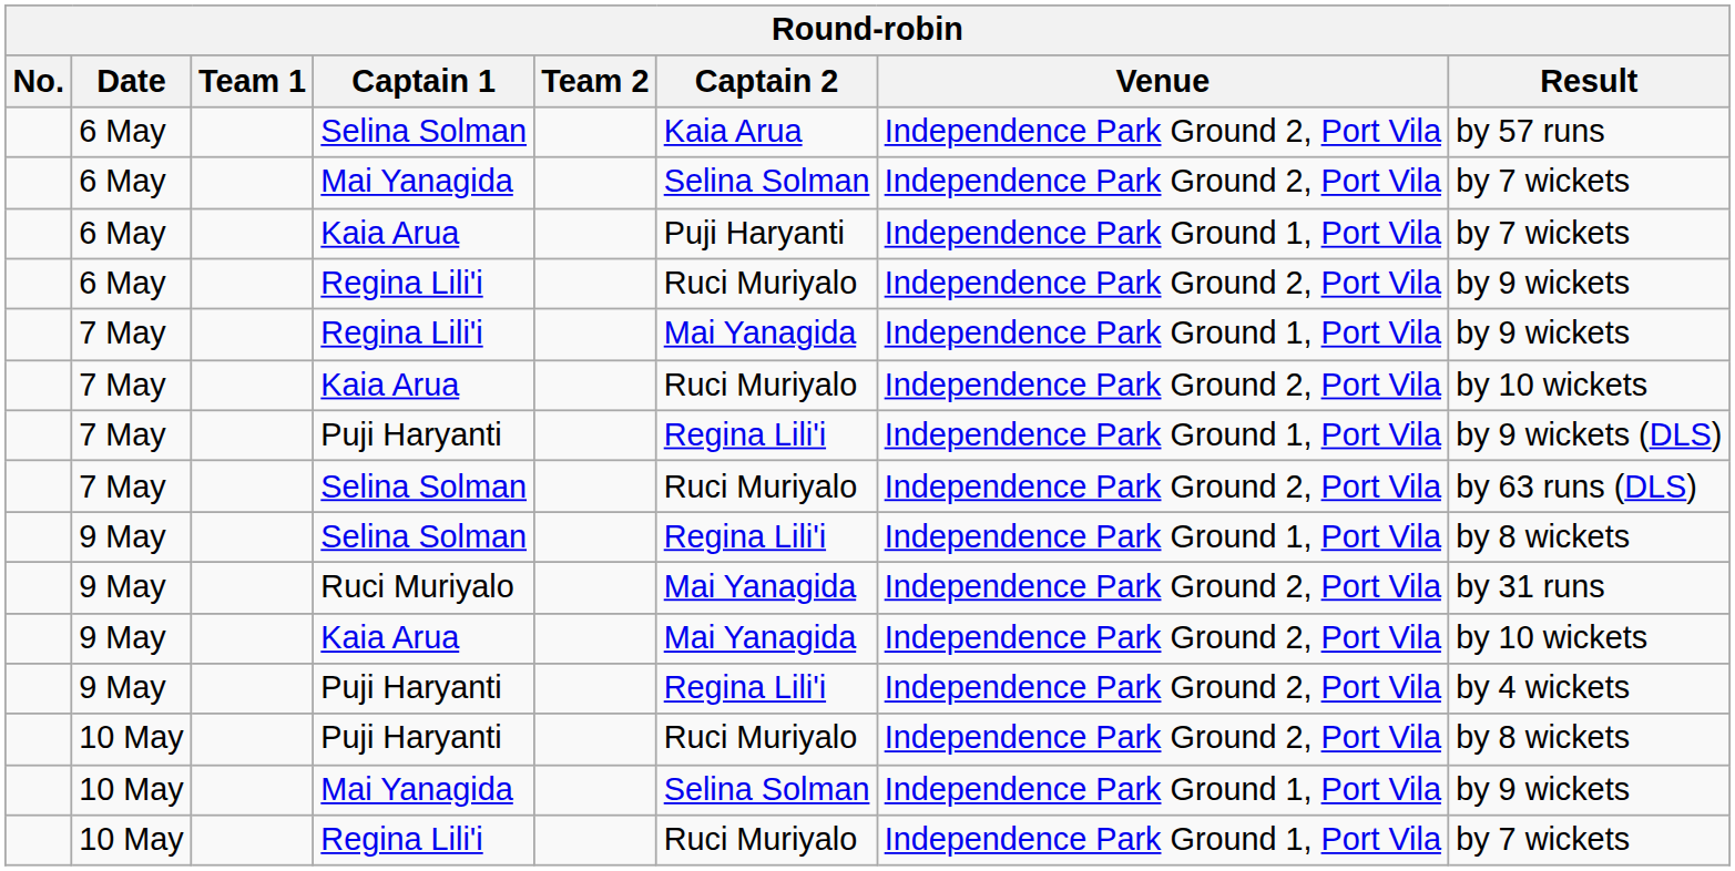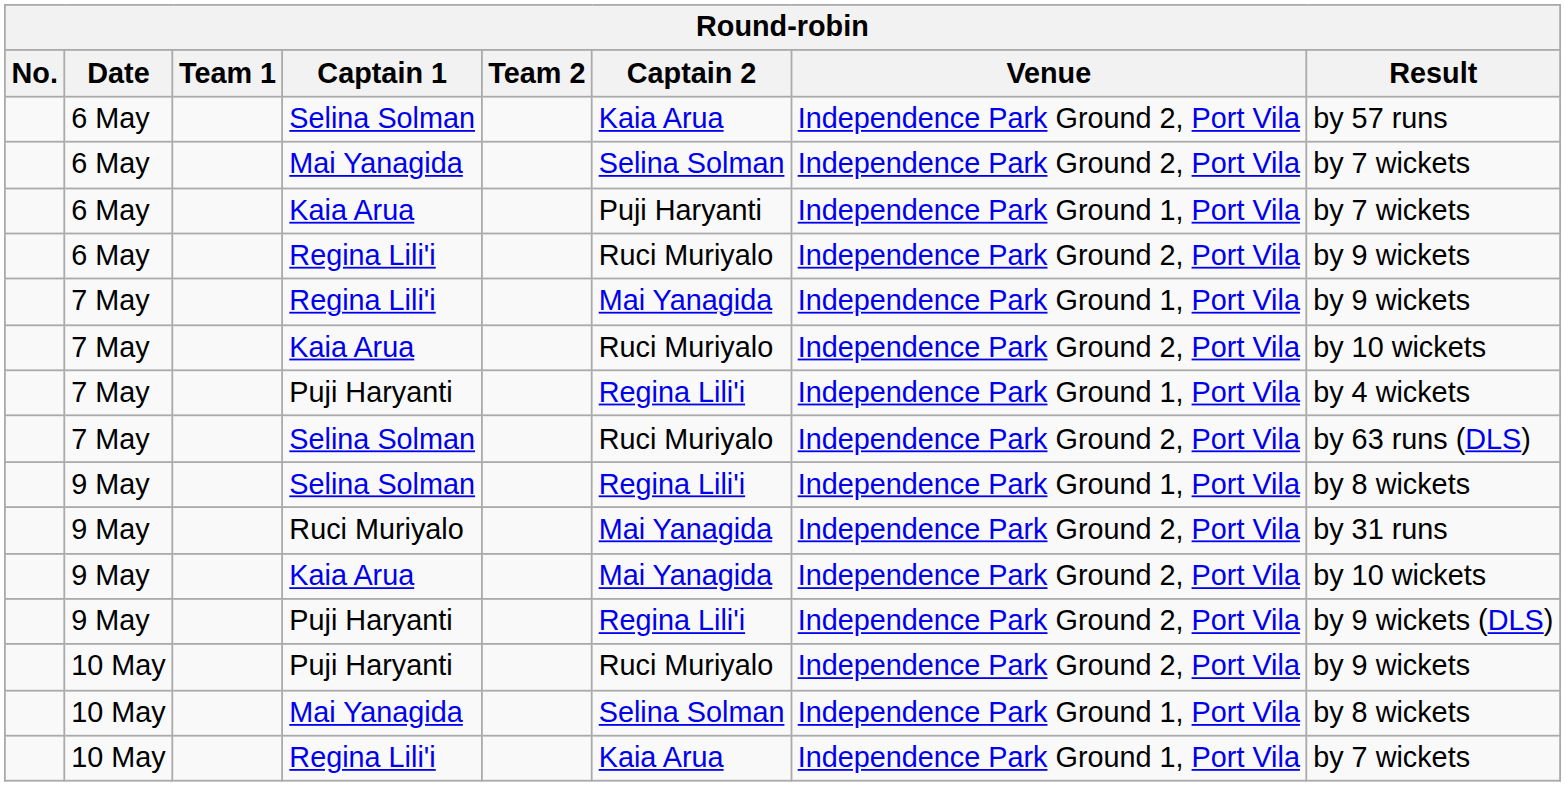7 May / Puji Haryanti | Result: by 9 wickets (DLS) -> by 4 wickets
9 May / Puji Haryanti | Result: by 4 wickets -> by 9 wickets (DLS)
10 May / Puji Haryanti | Result: by 8 wickets -> by 9 wickets
10 May / Mai Yanagida | Result: by 9 wickets -> by 8 wickets
10 May / Regina Lili'i | Captain 2: Ruci Muriyalo -> Kaia Arua
